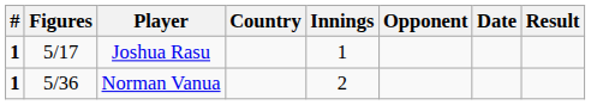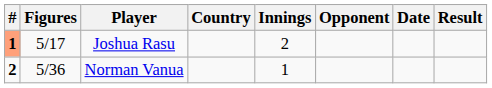Joshua Rasu | #: no background -> lightsalmon background
Joshua Rasu | Innings: 1 -> 2
Norman Vanua | #: 1 -> 2
Norman Vanua | Innings: 2 -> 1
